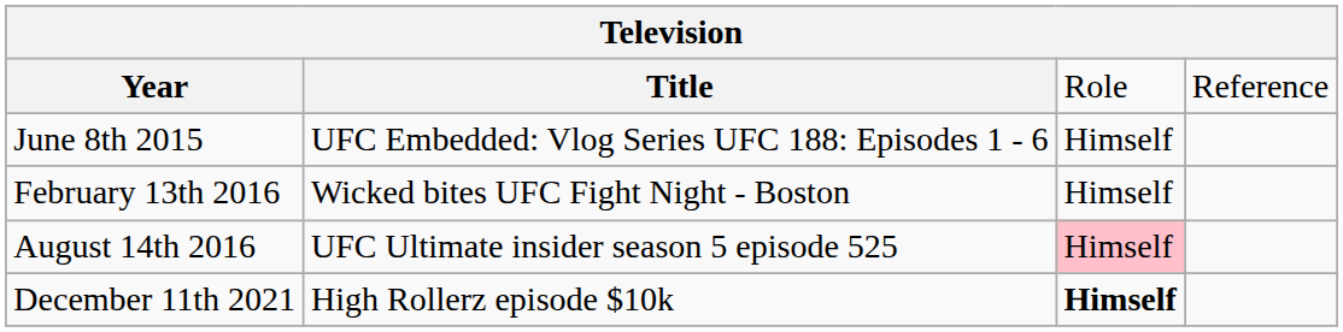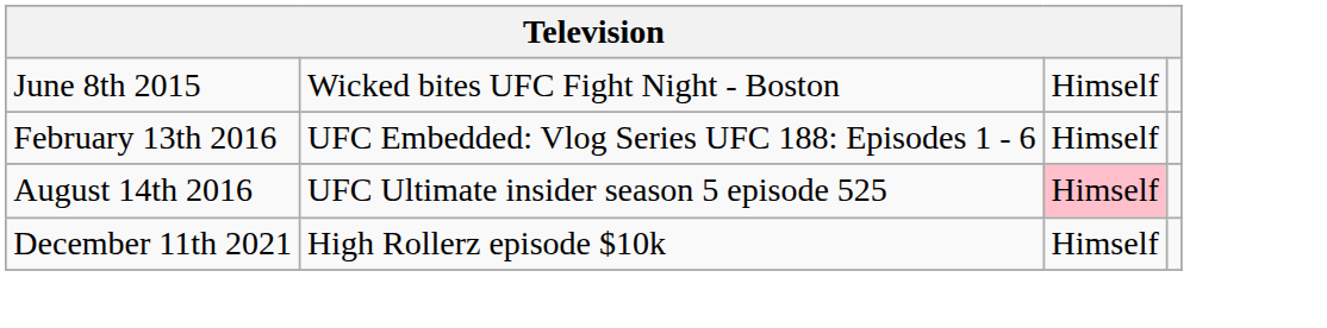- row: Year | Title | Role | Reference
June 8th 2015 | column 2: UFC Embedded: Vlog Series UFC 188: Episodes 1 - 6 -> Wicked bites UFC Fight Night - Boston
February 13th 2016 | column 2: Wicked bites UFC Fight Night - Boston -> UFC Embedded: Vlog Series UFC 188: Episodes 1 - 6
December 11th 2021 | column 3: bold -> normal
